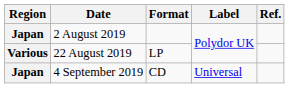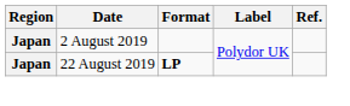22 August 2019 | Region: Various -> Japan
22 August 2019 | Format: normal -> bold
- row: Japan | 4 September 2019 | CD | Universal
